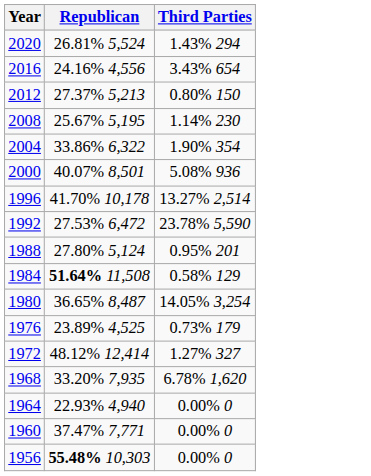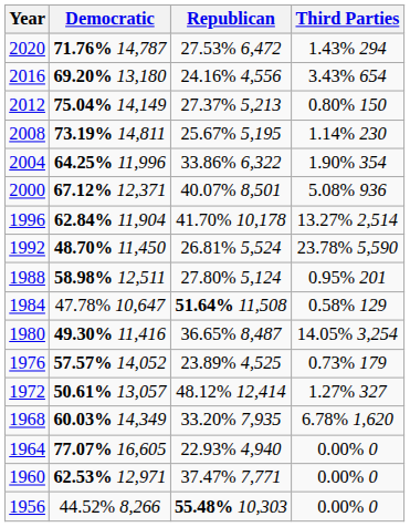+ column: Democratic | 71.76% 14,787 | 69.20% 13,180 | 75.04% 14,149 | 73.19% 14,811 | 64.25% 11,996 | 67.12% 12,371 | 62.84% 11,904 | 48.70% 11,450 | 58.98% 12,511 | 47.78% 10,647 | 49.30% 11,416 | 57.57% 14,052 | 50.61% 13,057 | 60.03% 14,349 | 77.07% 16,605 | 62.53% 12,971 | 44.52% 8,266
2020 | Republican: 26.81% 5,524 -> 27.53% 6,472
1992 | Republican: 27.53% 6,472 -> 26.81% 5,524
